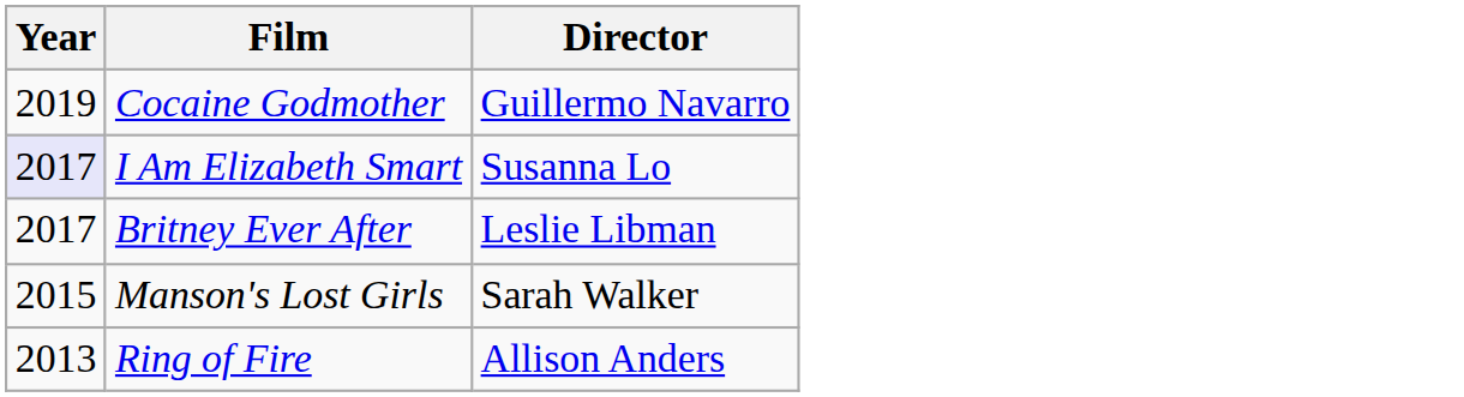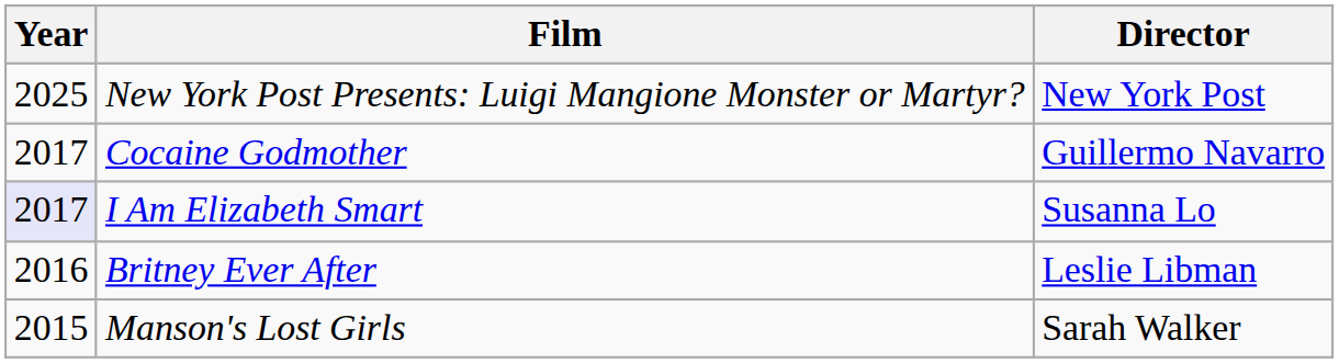+ row: 2025 | New York Post Presents: Luigi Mangione Monster or Martyr? | New York Post
Cocaine Godmother | Year: 2019 -> 2017
Britney Ever After | Year: 2017 -> 2016
- row: 2013 | Ring of Fire | Allison Anders
